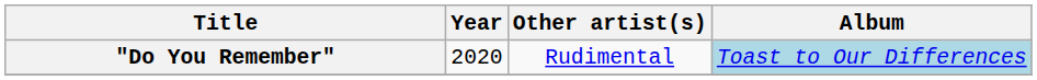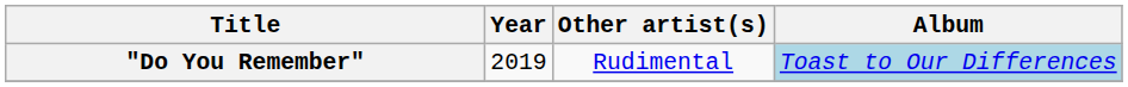"Do You Remember" | Year: 2020 -> 2019
